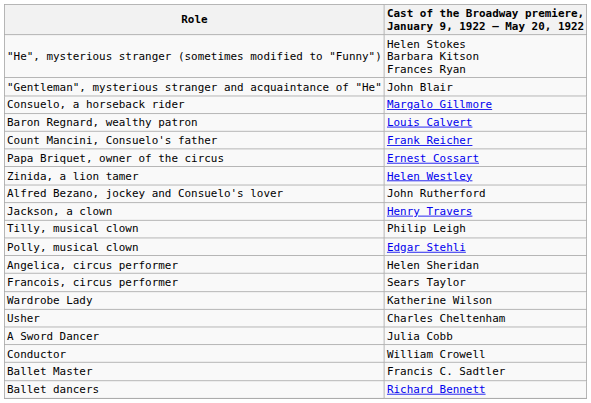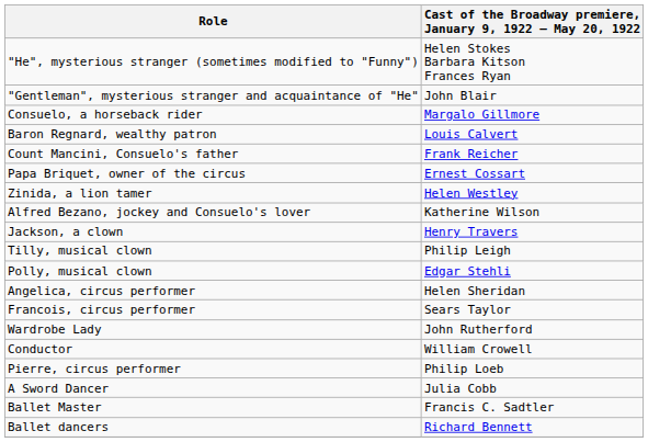Alfred Bezano, jockey and Consuelo's lover | column 2: John Rutherford -> Katherine Wilson
Wardrobe Lady | column 2: Katherine Wilson -> John Rutherford
- row: Usher | Charles Cheltenham
rows swapped: Conductor <-> A Sword Dancer
+ row: Pierre, circus performer | Philip Loeb
